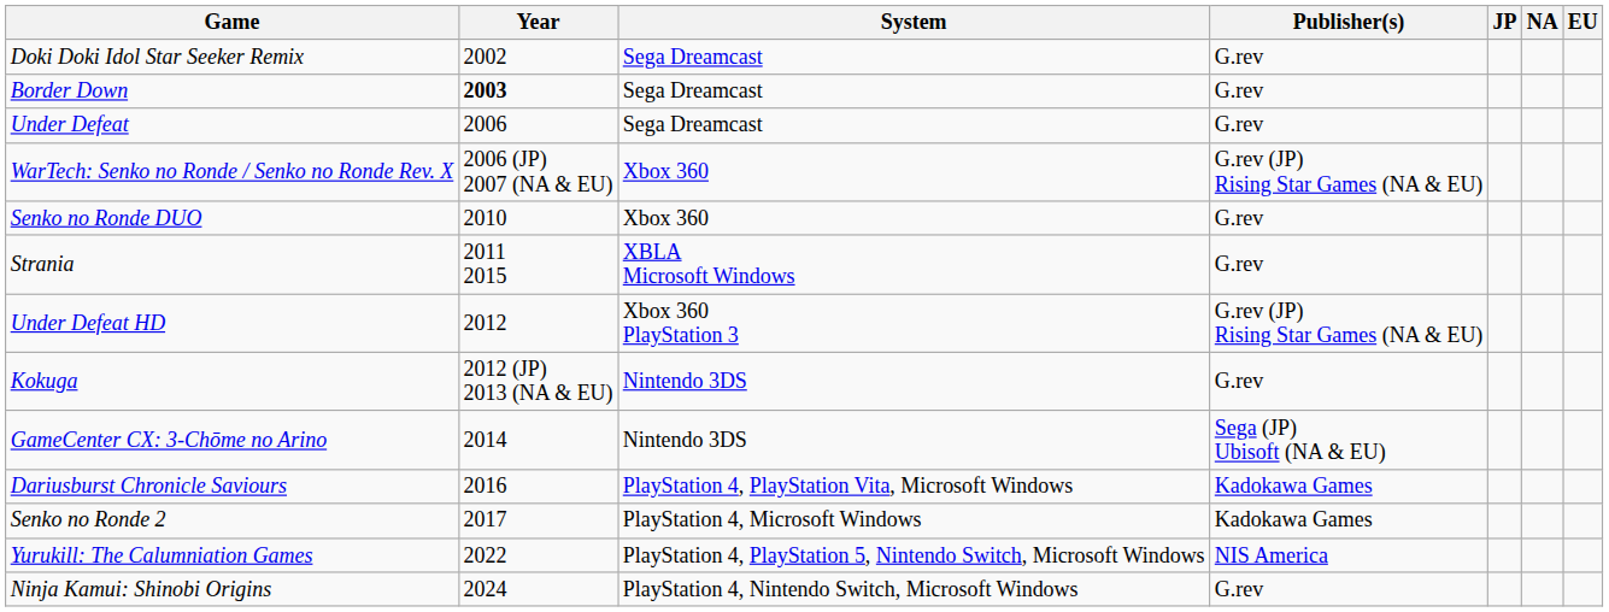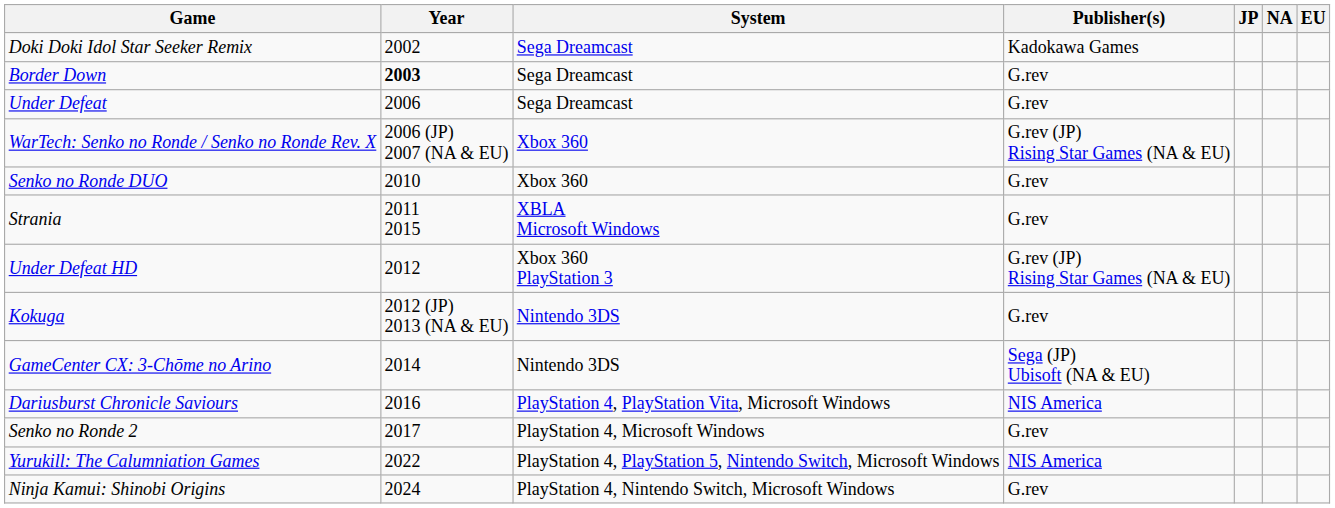Doki Doki Idol Star Seeker Remix | Publisher(s): G.rev -> Kadokawa Games
Dariusburst Chronicle Saviours | Publisher(s): Kadokawa Games -> NIS America
Senko no Ronde 2 | Publisher(s): Kadokawa Games -> G.rev
